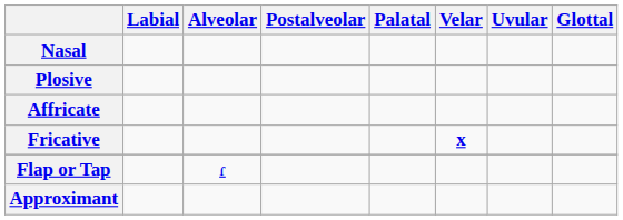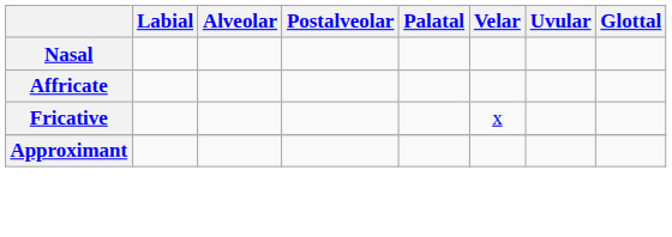- row: Plosive
Fricative | Velar: bold -> normal
- row: Flap or Tap | ɾ
